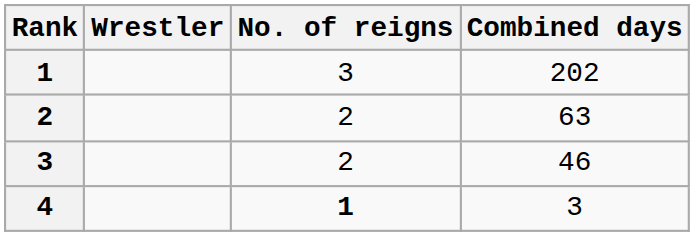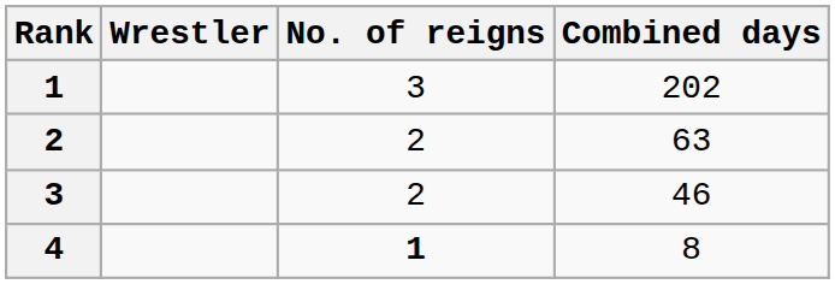4 | Combined days: 3 -> 8
